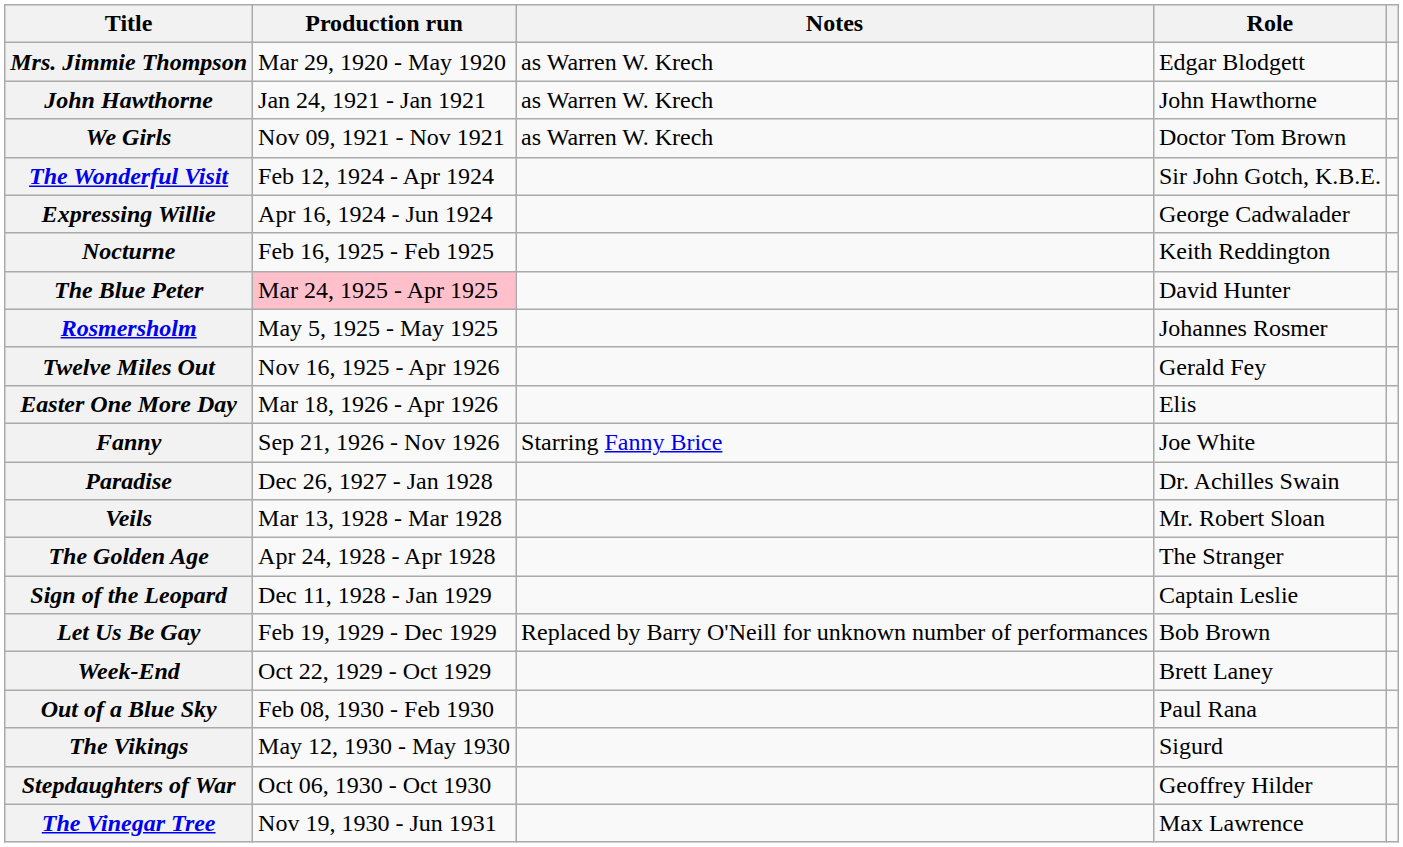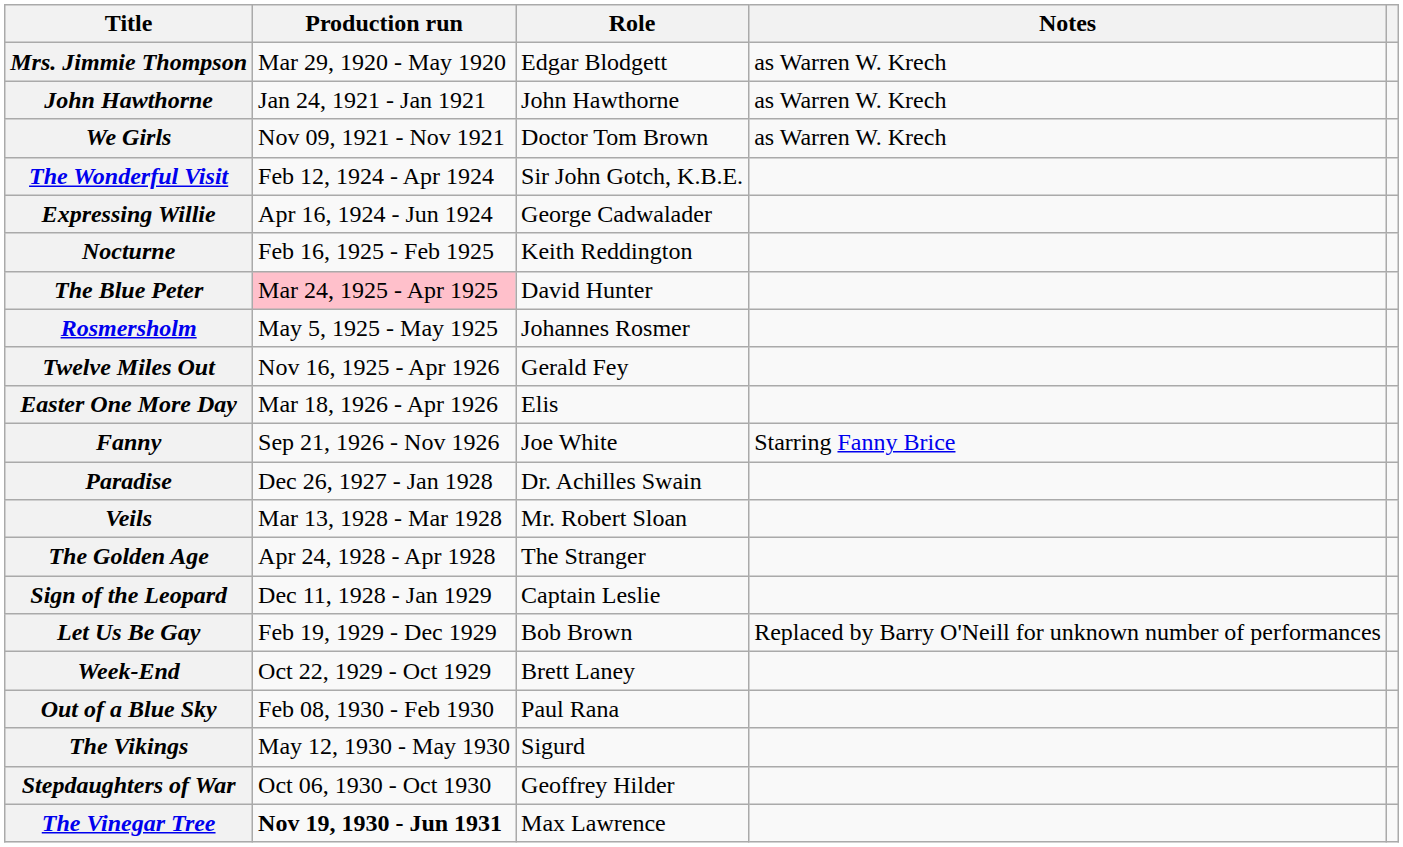columns swapped: Role <-> Notes
The Vinegar Tree | Production run: normal -> bold
